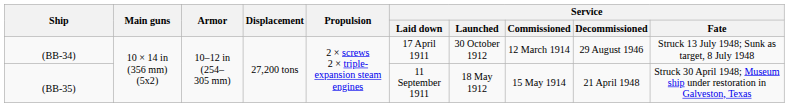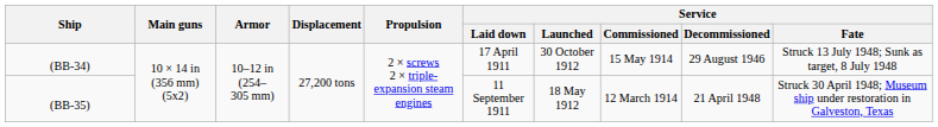(BB-34) | Service / Commissioned: 12 March 1914 -> 15 May 1914
(BB-35) | Service / Commissioned: 15 May 1914 -> 12 March 1914
